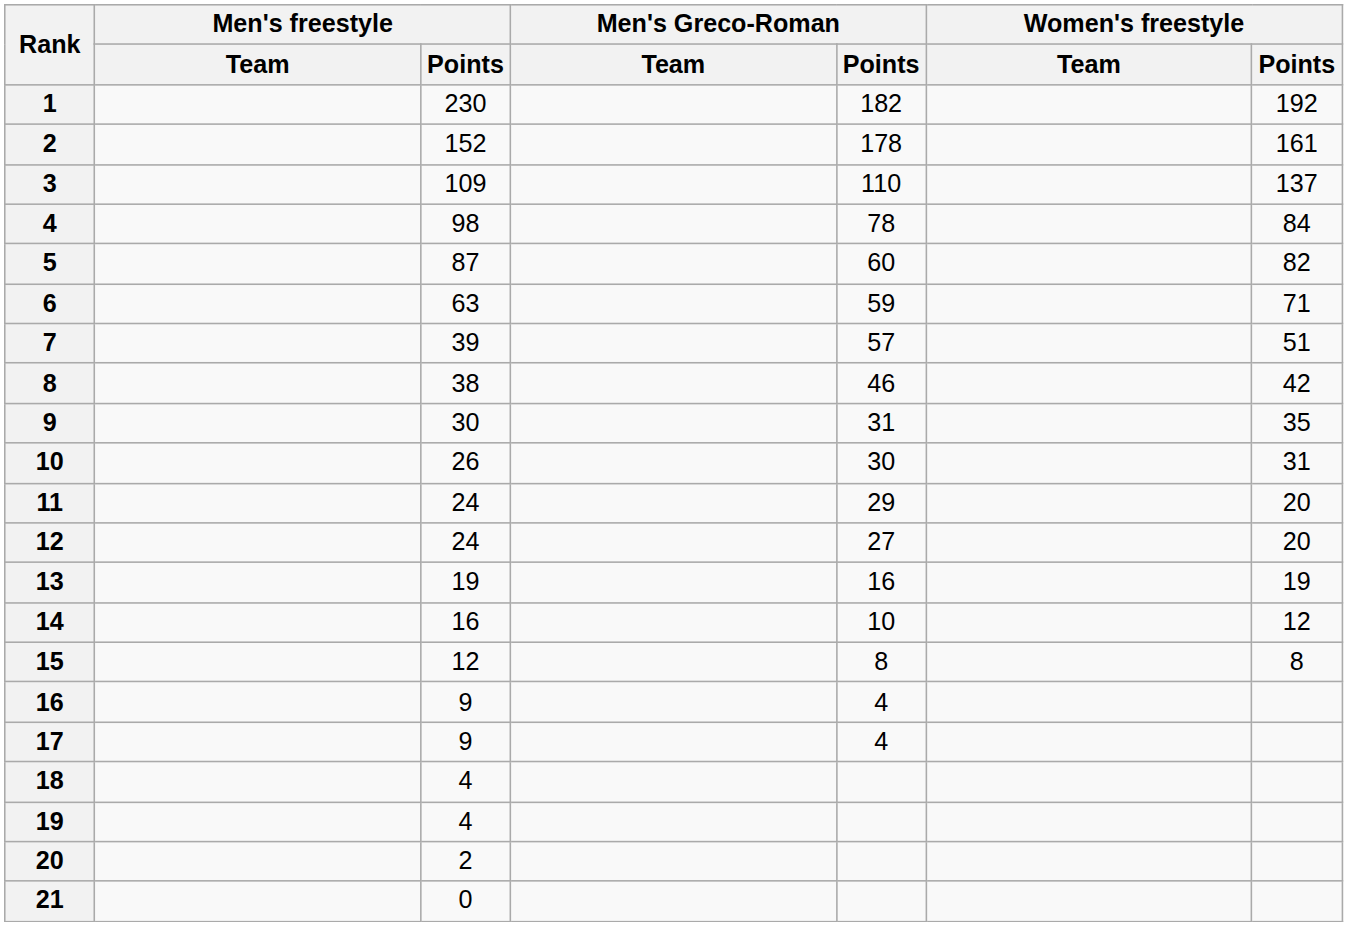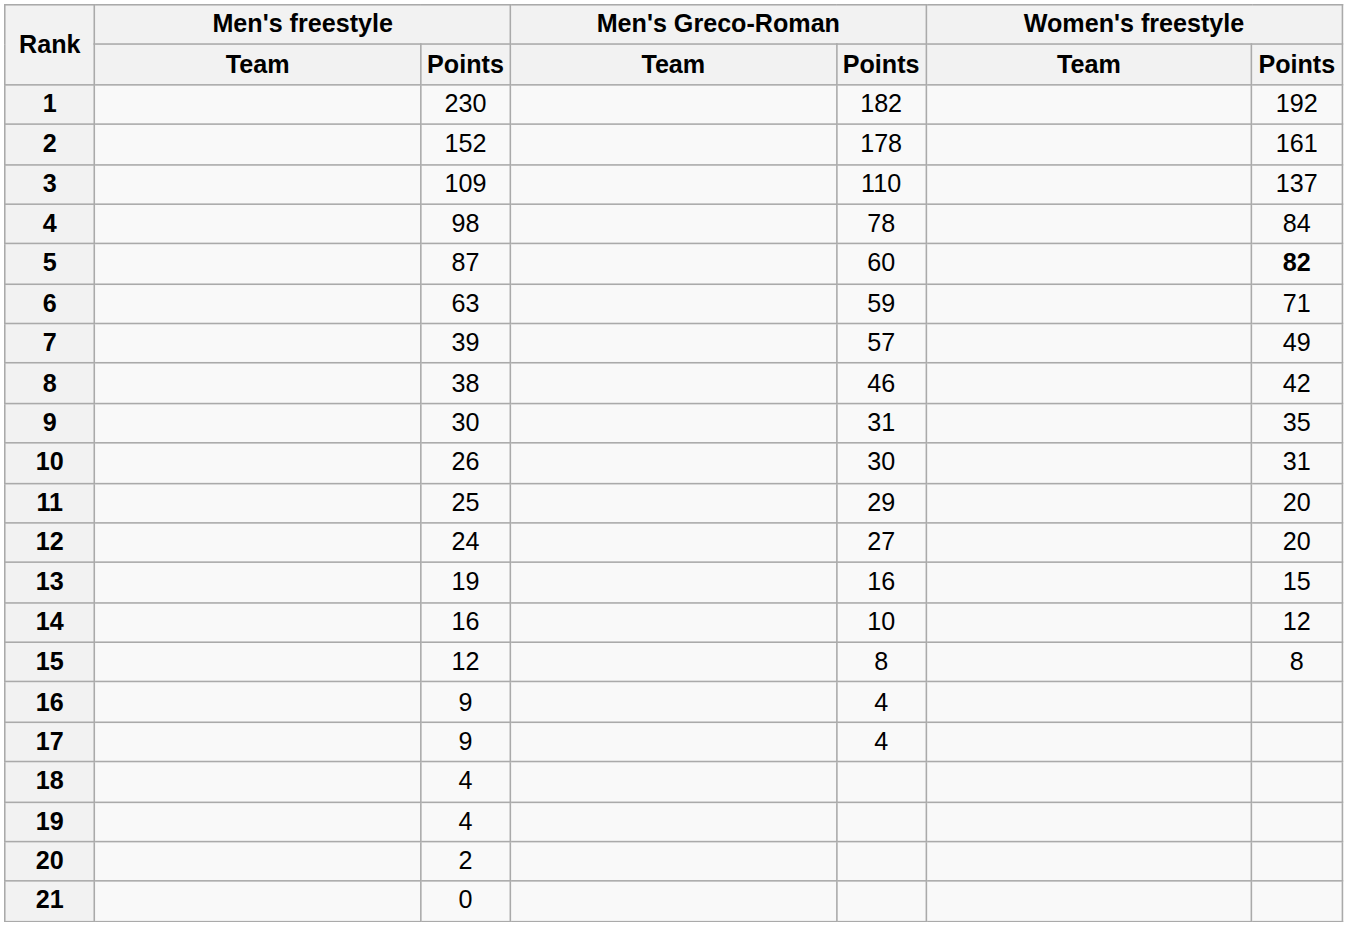5 | Women's freestyle / Points: normal -> bold
7 | Women's freestyle / Points: 51 -> 49
11 | Men's freestyle / Points: 24 -> 25
13 | Women's freestyle / Points: 19 -> 15
